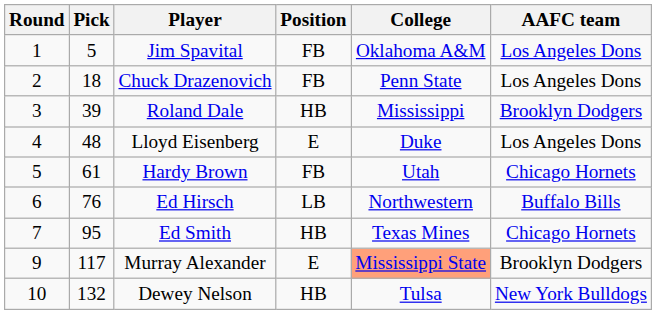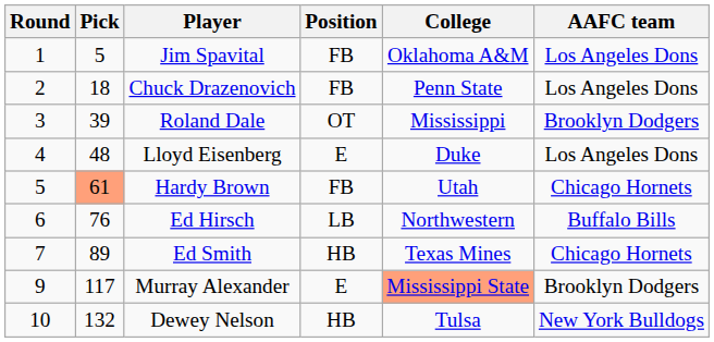Roland Dale | Position: HB -> OT
Hardy Brown | Pick: no background -> lightsalmon background
Ed Smith | Pick: 95 -> 89
